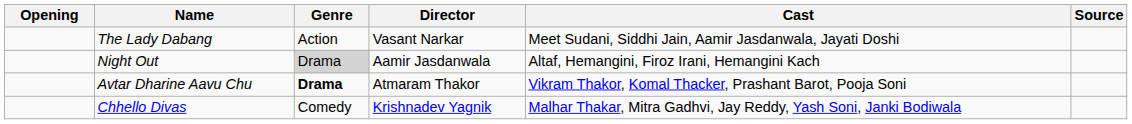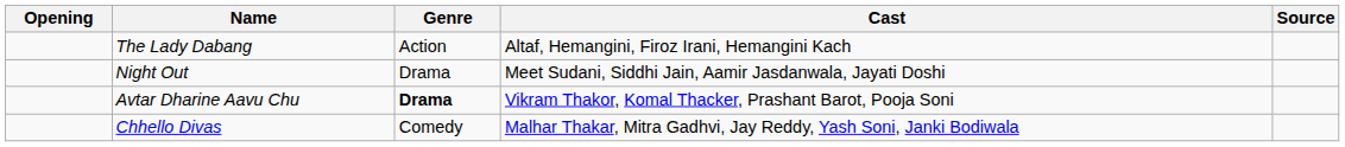- column: Director | Vasant Narkar | Aamir Jasdanwala | Atmaram Thakor | Krishnadev Yagnik
The Lady Dabang | Cast: Meet Sudani, Siddhi Jain, Aamir Jasdanwala, Jayati Doshi -> Altaf, Hemangini, Firoz Irani, Hemangini Kach
Night Out | Genre: lightgrey background -> no background
Night Out | Cast: Altaf, Hemangini, Firoz Irani, Hemangini Kach -> Meet Sudani, Siddhi Jain, Aamir Jasdanwala, Jayati Doshi
